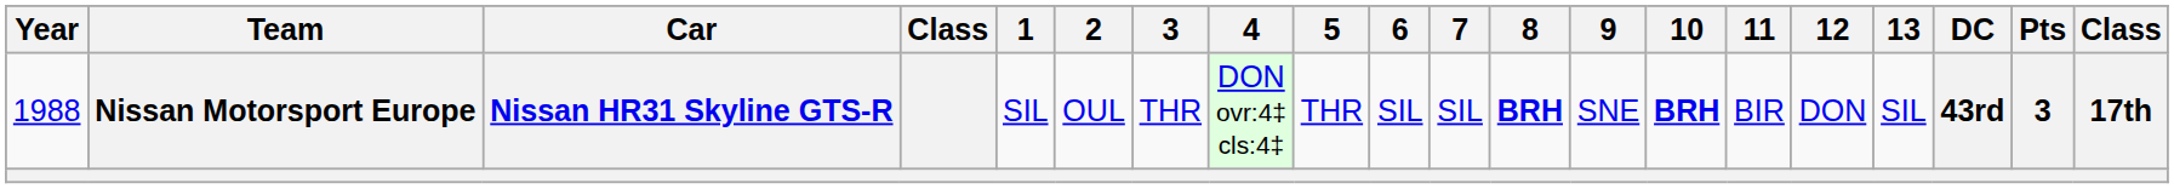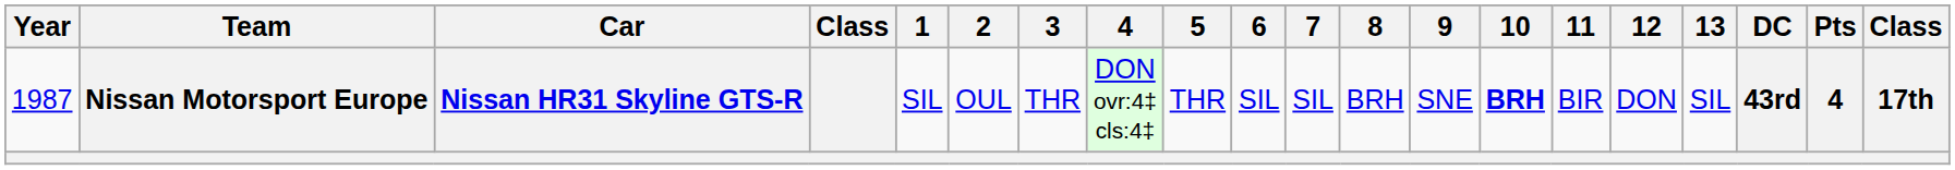Nissan Motorsport Europe | Year: 1988 -> 1987
Nissan Motorsport Europe | 8: bold -> normal
Nissan Motorsport Europe | Pts: 3 -> 4
